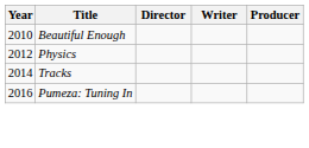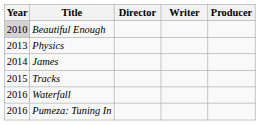Beautiful Enough | Year: no background -> lightgrey background
Physics | Year: 2012 -> 2013
+ row: 2014 | James
Tracks | Year: 2014 -> 2015
+ row: 2016 | Waterfall
